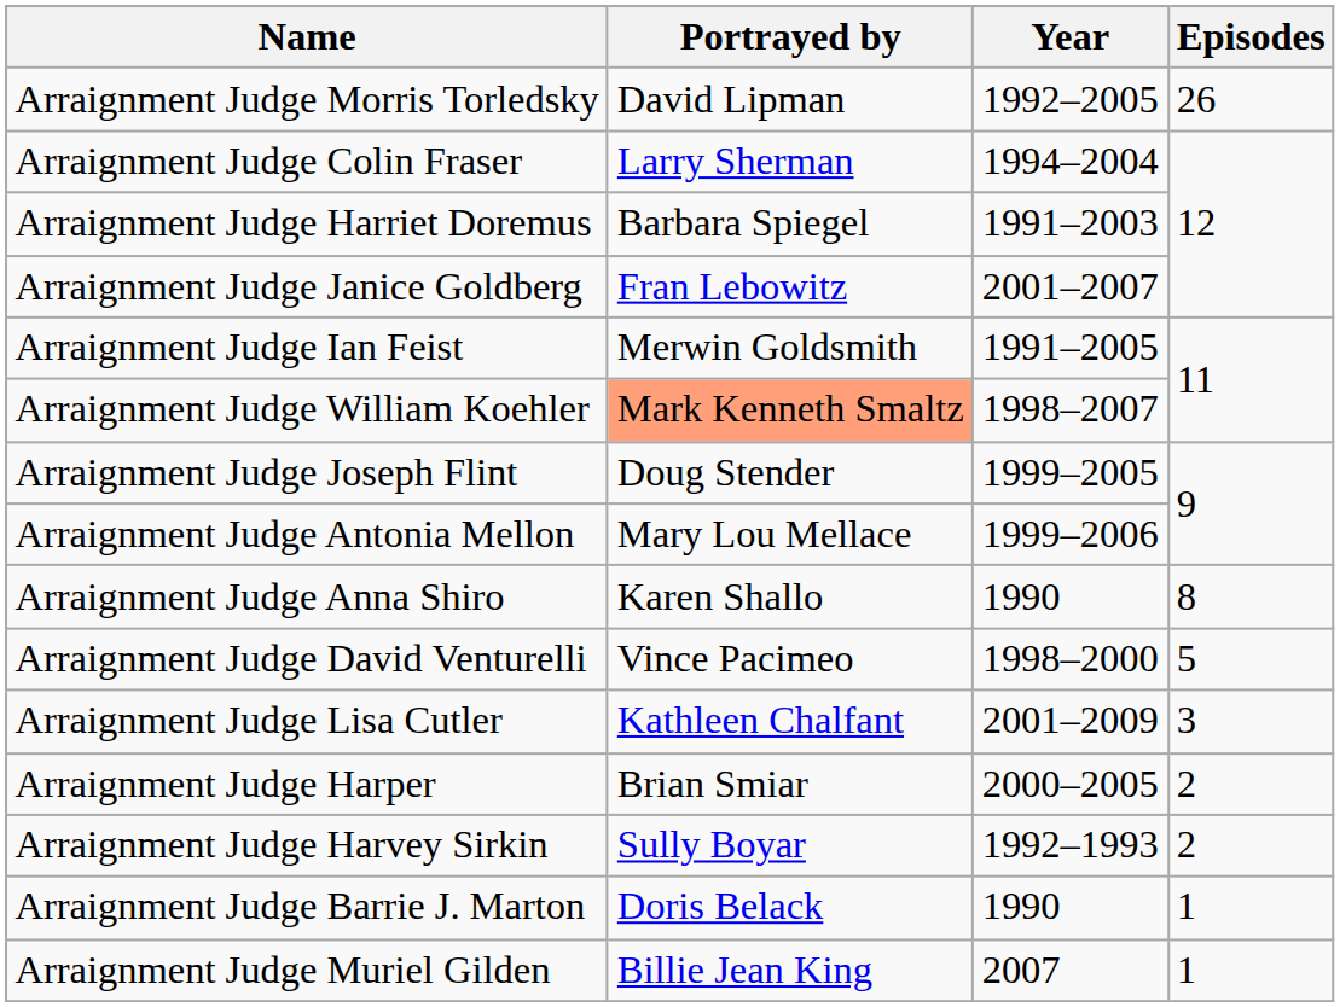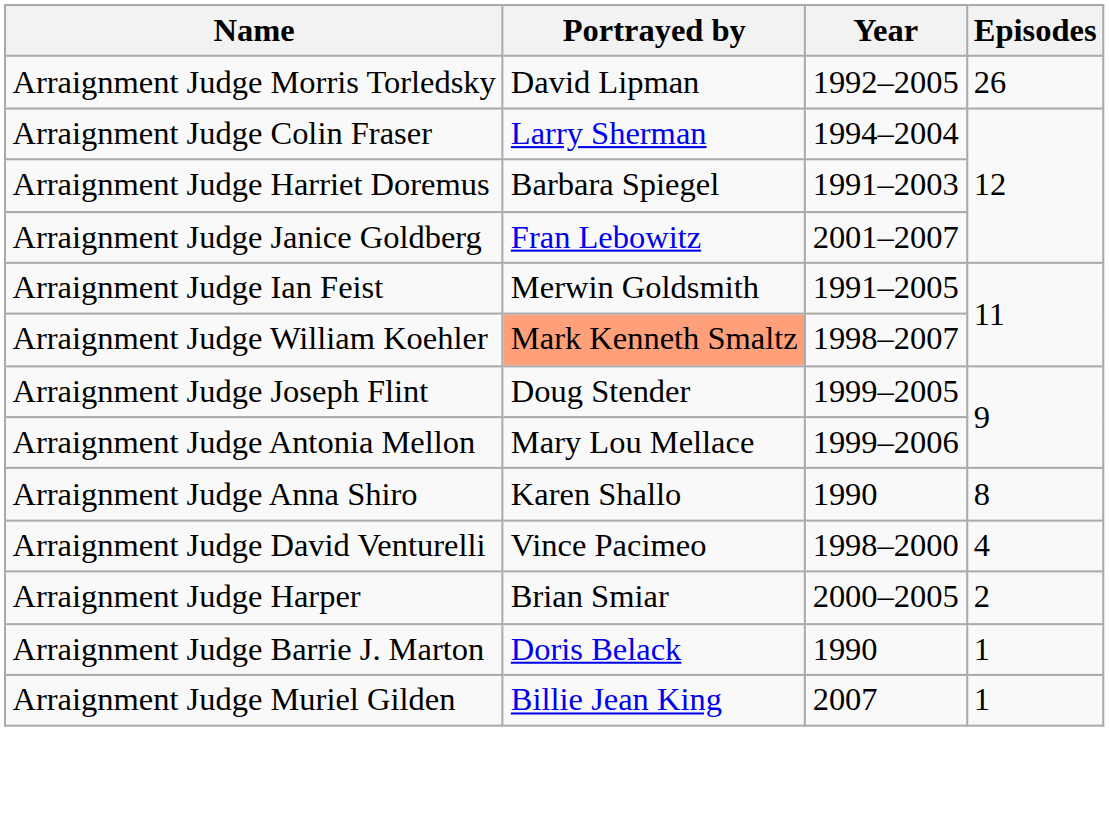Arraignment Judge David Venturelli | Episodes: 5 -> 4
- row: Arraignment Judge Lisa Cutler | Kathleen Chalfant | 2001–2009 | 3
- row: Arraignment Judge Harvey Sirkin | Sully Boyar | 1992–1993 | 2
